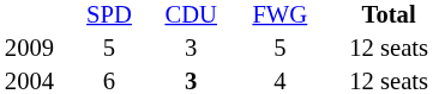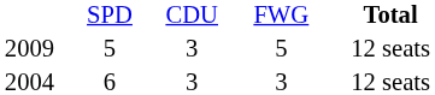2004 | column 3: bold -> normal
2004 | column 4: 4 -> 3
